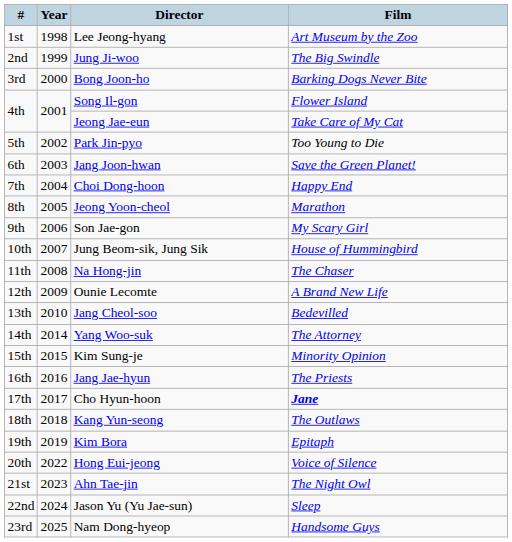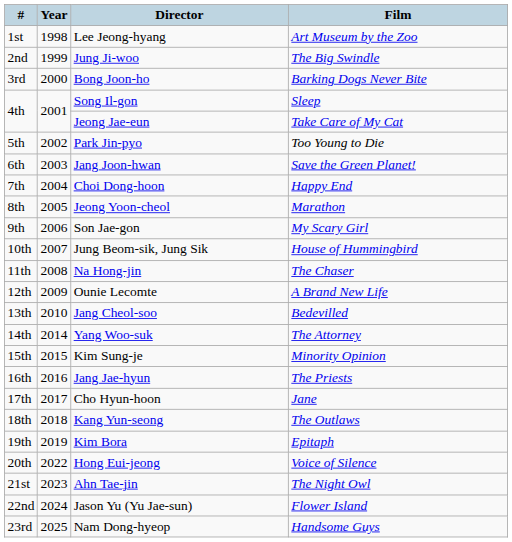Song Il-gon | Film: Flower Island -> Sleep
Cho Hyun-hoon | Film: bold -> normal
Jason Yu (Yu Jae-sun) | Film: Sleep -> Flower Island
